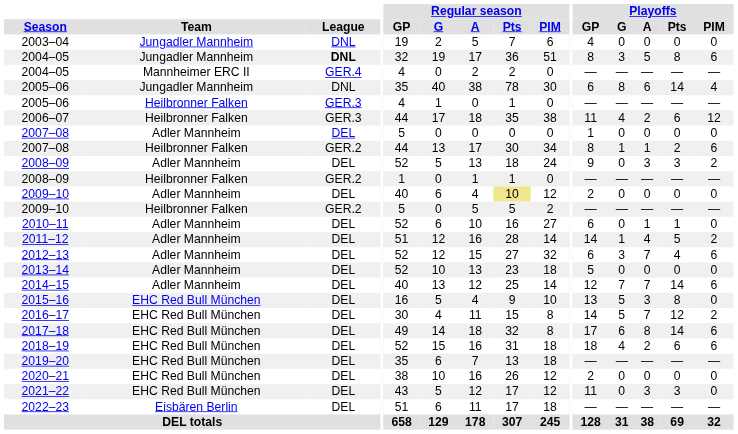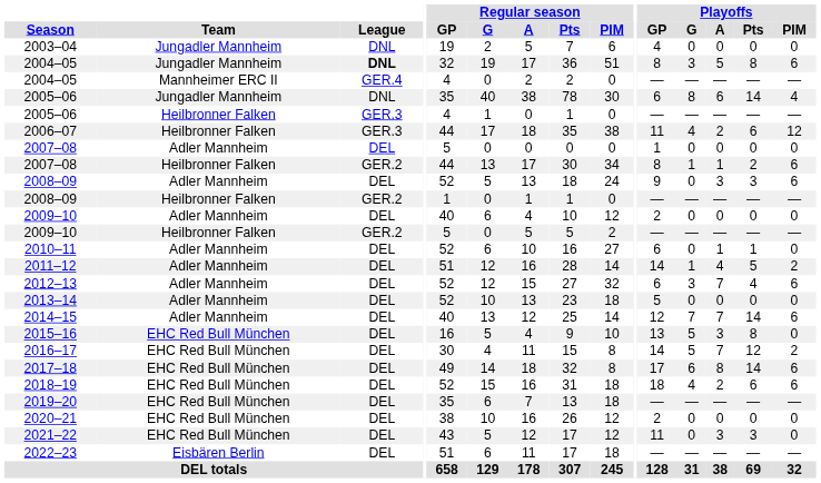2008–09 / Adler Mannheim | Playoffs / PIM: 2 -> 6
2009–10 / Adler Mannheim | Regular season / Pts: khaki background -> no background
